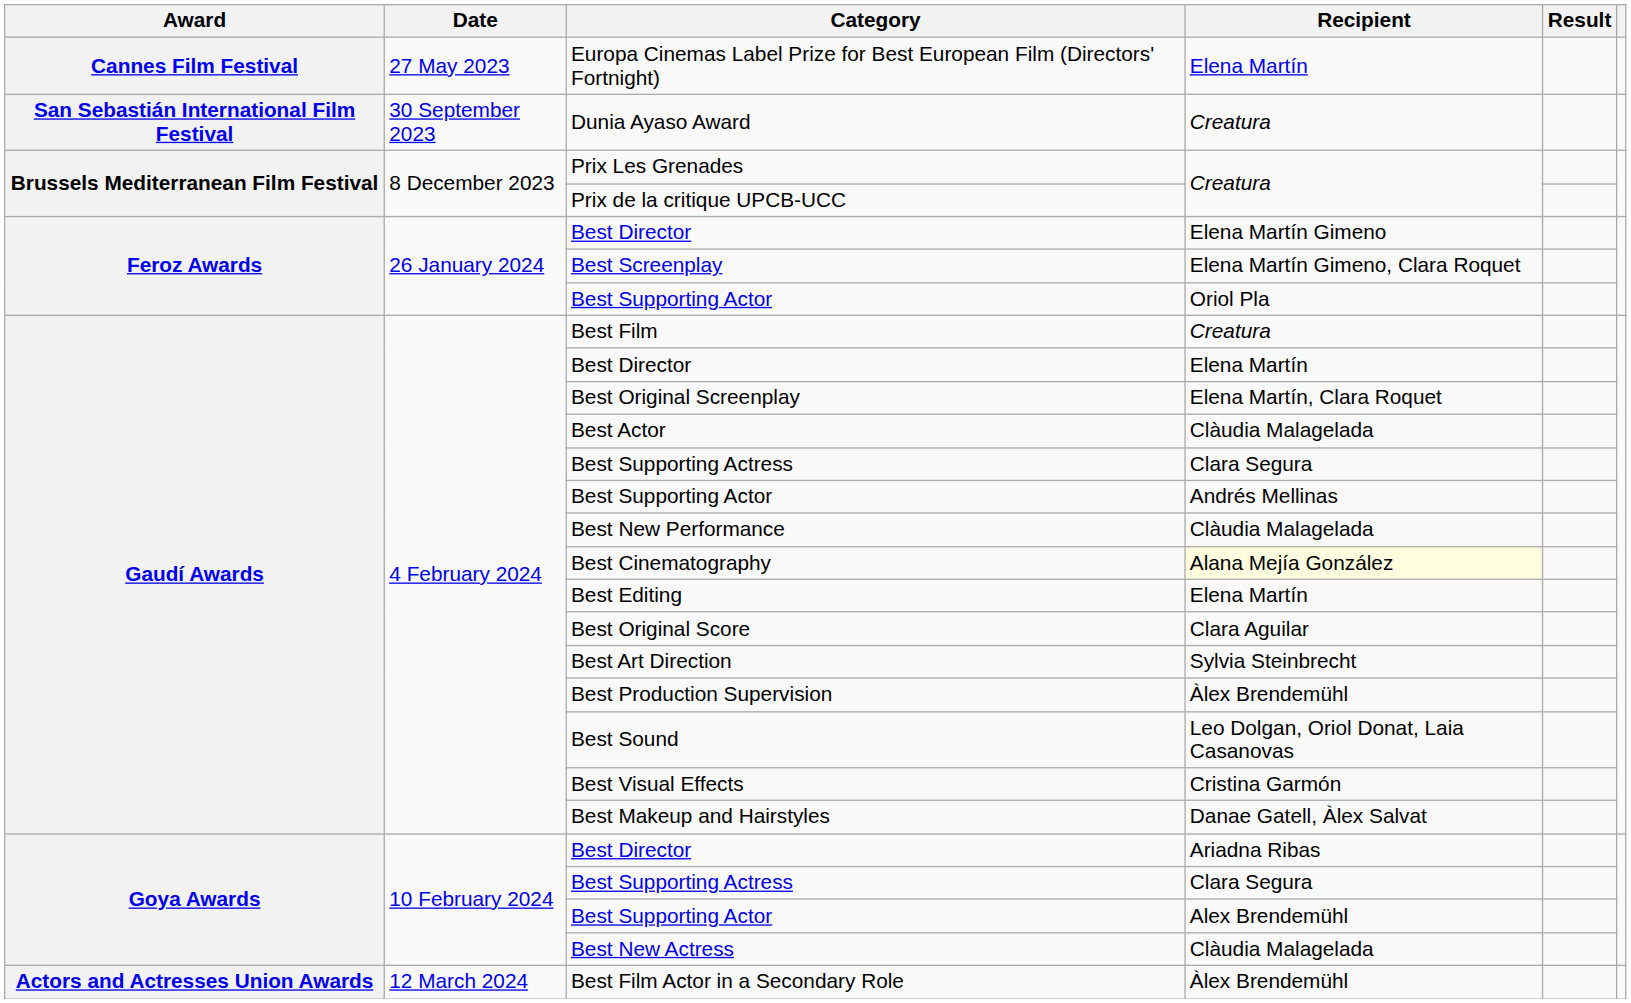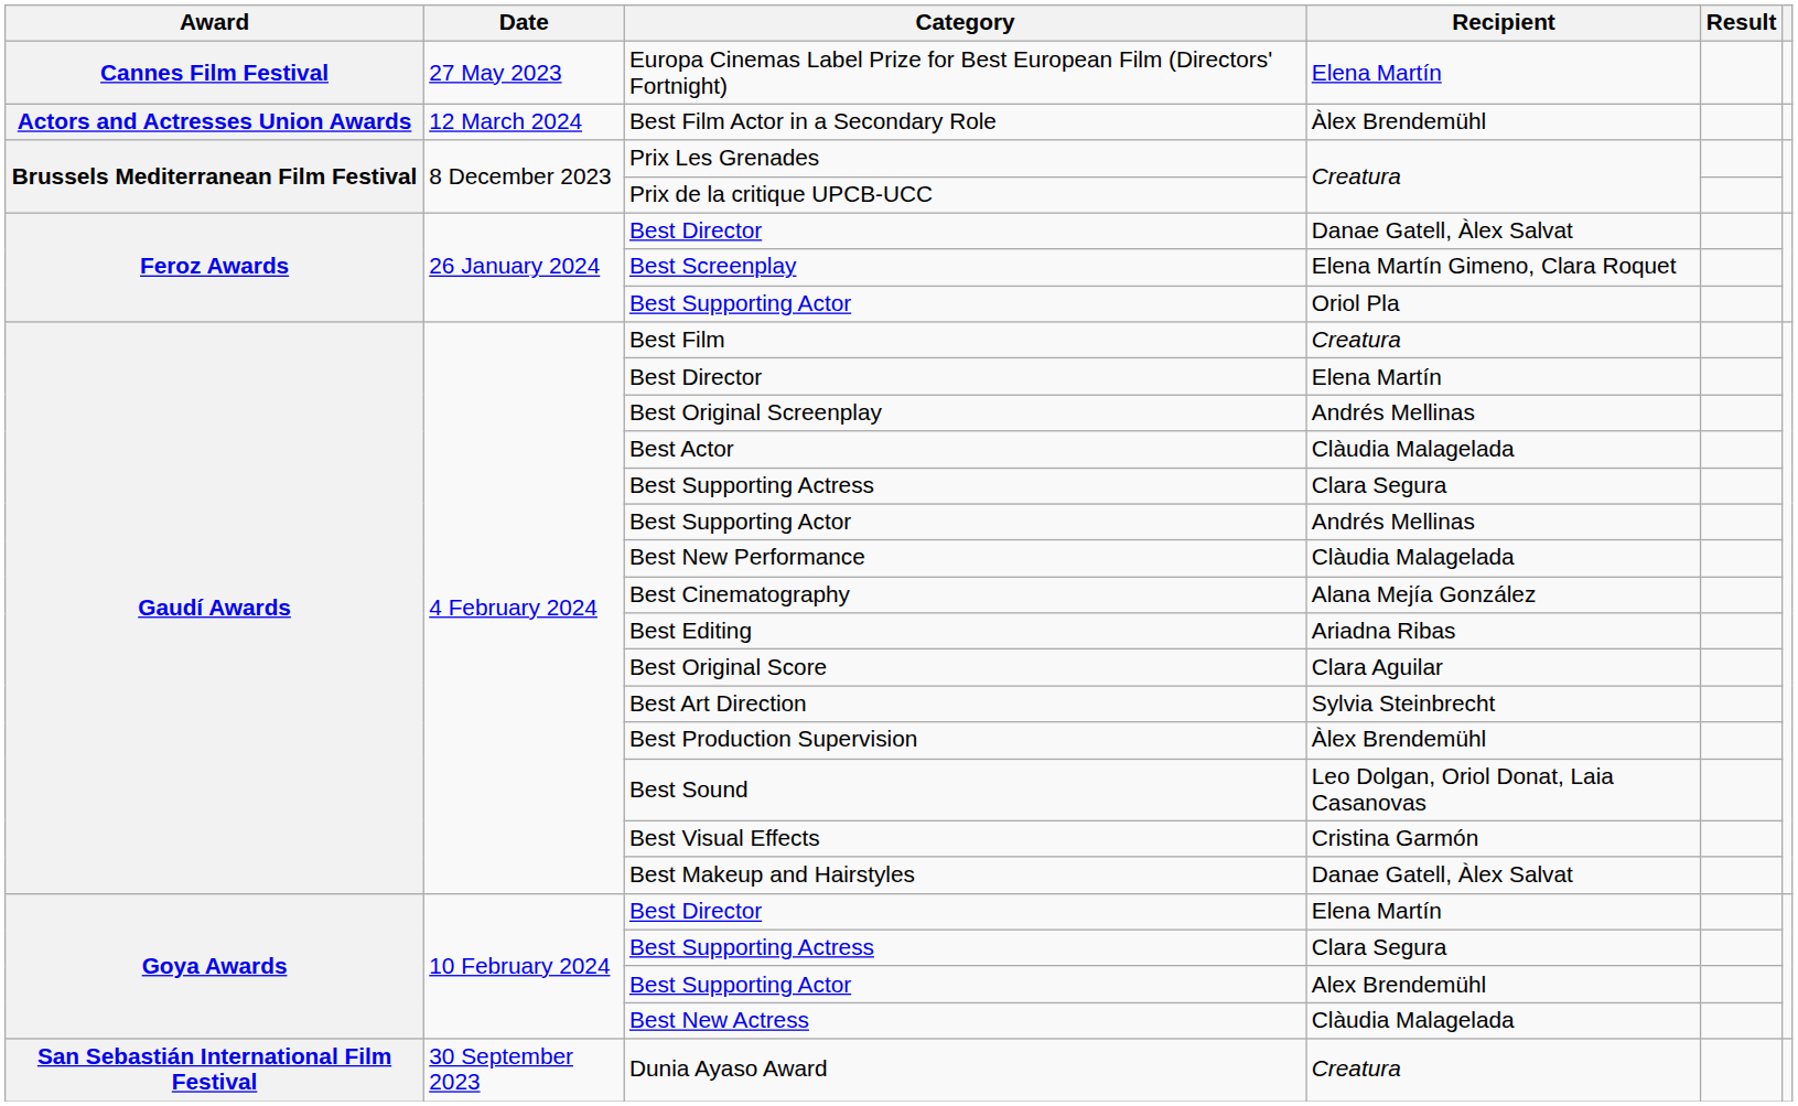rows swapped: Dunia Ayaso Award <-> Best Film Actor in a Secondary Role
Feroz Awards / Best Director | Recipient: Elena Martín Gimeno -> Danae Gatell, Àlex Salvat
Best Original Screenplay | Recipient: Elena Martín, Clara Roquet -> Andrés Mellinas
Best Cinematography | Recipient: lightyellow background -> no background
Best Editing | Recipient: Elena Martín -> Ariadna Ribas
Goya Awards / Best Director | Recipient: Ariadna Ribas -> Elena Martín
